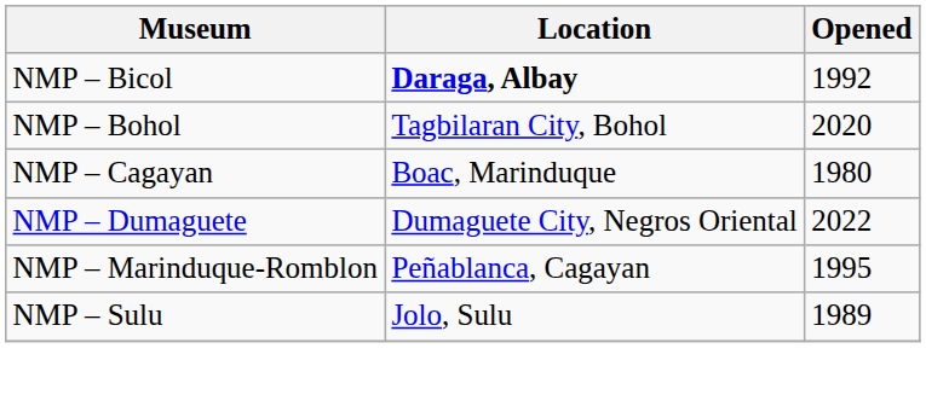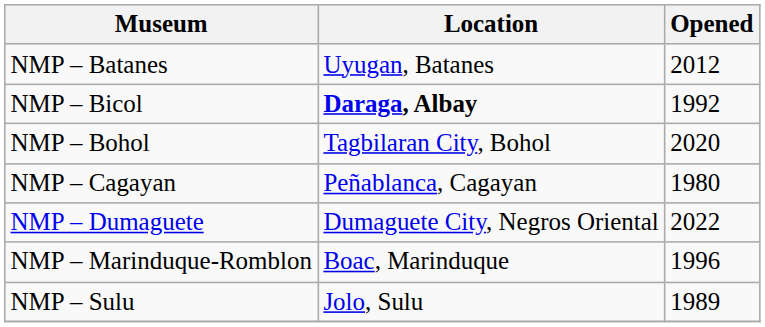+ row: NMP – Batanes | Uyugan, Batanes | 2012
NMP – Cagayan | Location: Boac, Marinduque -> Peñablanca, Cagayan
NMP – Marinduque-Romblon | Location: Peñablanca, Cagayan -> Boac, Marinduque
NMP – Marinduque-Romblon | Opened: 1995 -> 1996
